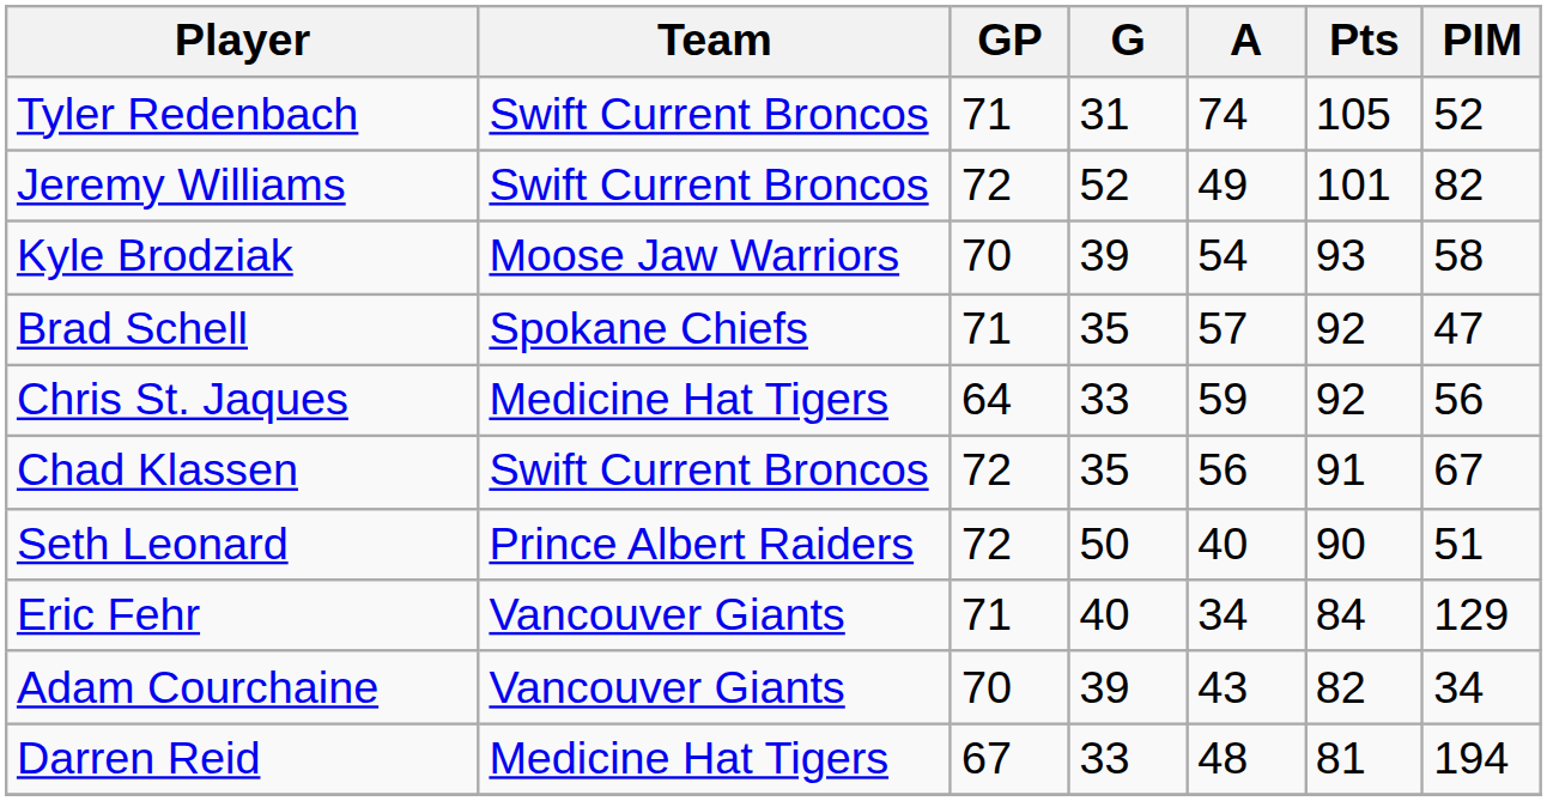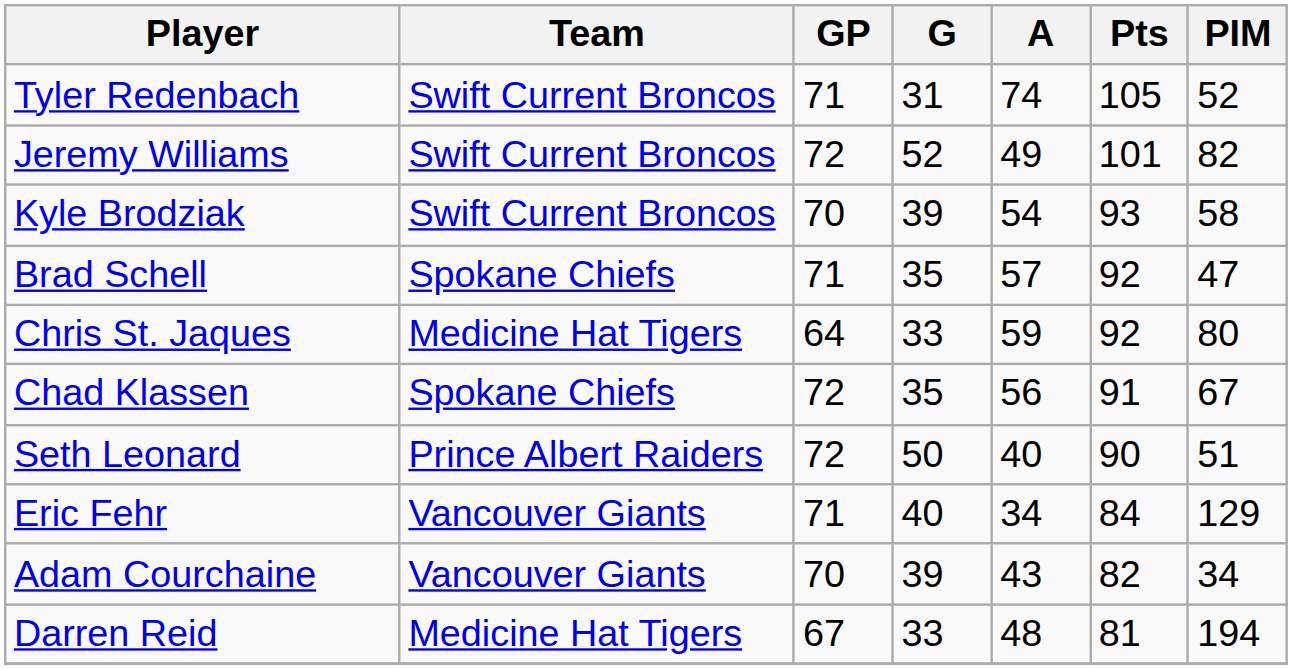Kyle Brodziak | Team: Moose Jaw Warriors -> Swift Current Broncos
Chris St. Jaques | PIM: 56 -> 80
Chad Klassen | Team: Swift Current Broncos -> Spokane Chiefs
